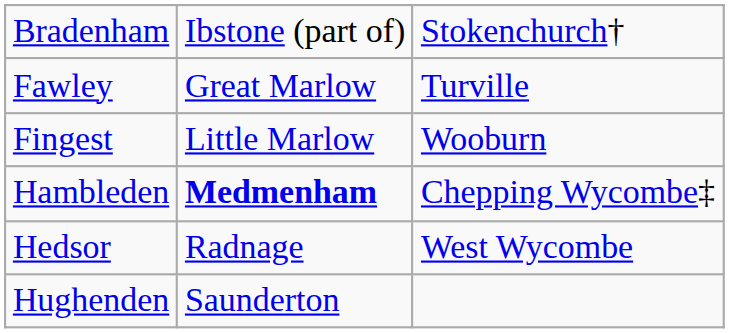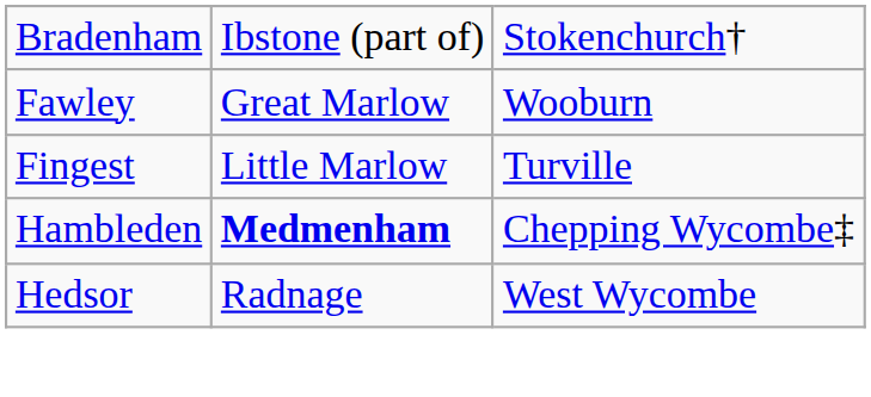Fawley | column 3: Turville -> Wooburn
Fingest | column 3: Wooburn -> Turville
- row: Hughenden | Saunderton
